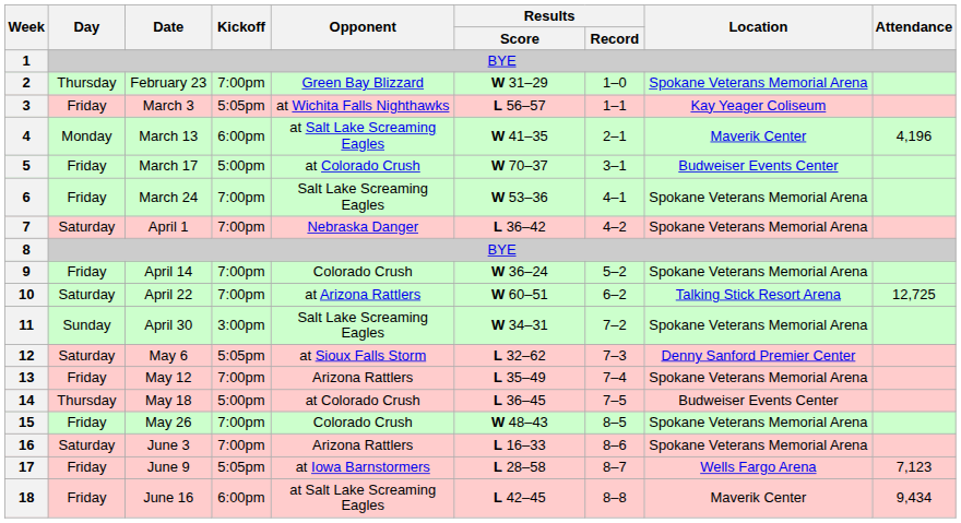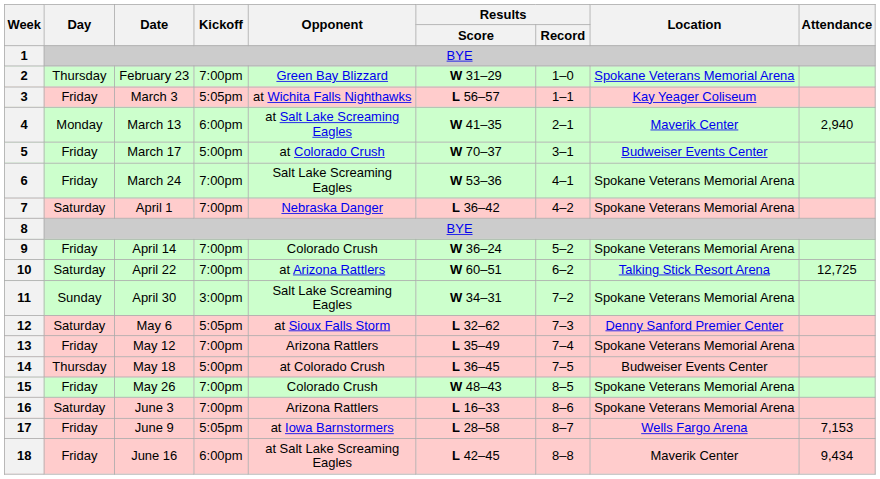4 | Attendance: 4,196 -> 2,940
17 | Attendance: 7,123 -> 7,153
